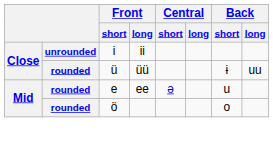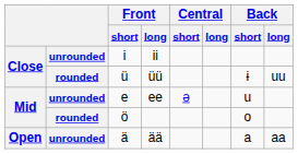ee | column 2: rounded -> unrounded
+ row: Open | unrounded | ä | ää | a | aa
